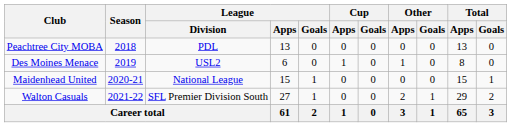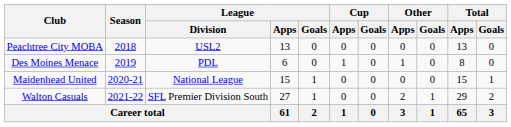Peachtree City MOBA | League / Division: PDL -> USL2
Des Moines Menace | League / Division: USL2 -> PDL
